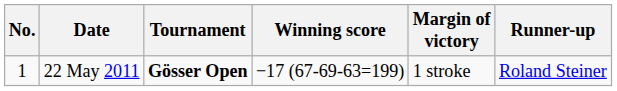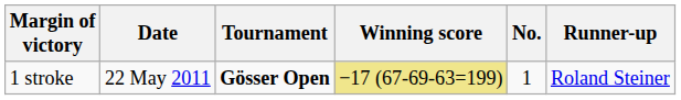columns swapped: No. <-> Margin of victory
22 May 2011 | Winning score: no background -> khaki background
